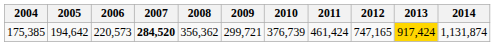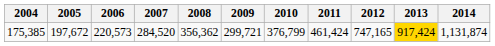175,385 | 2005: 194,642 -> 197,672
175,385 | 2007: bold -> normal
175,385 | 2010: 376,739 -> 376,799
